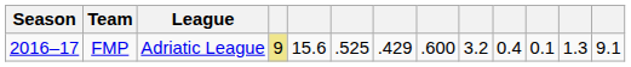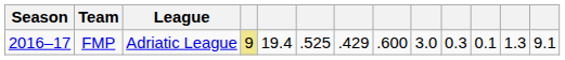FMP | column 5: 15.6 -> 19.4
FMP | column 9: 3.2 -> 3.0
FMP | column 10: 0.4 -> 0.3
